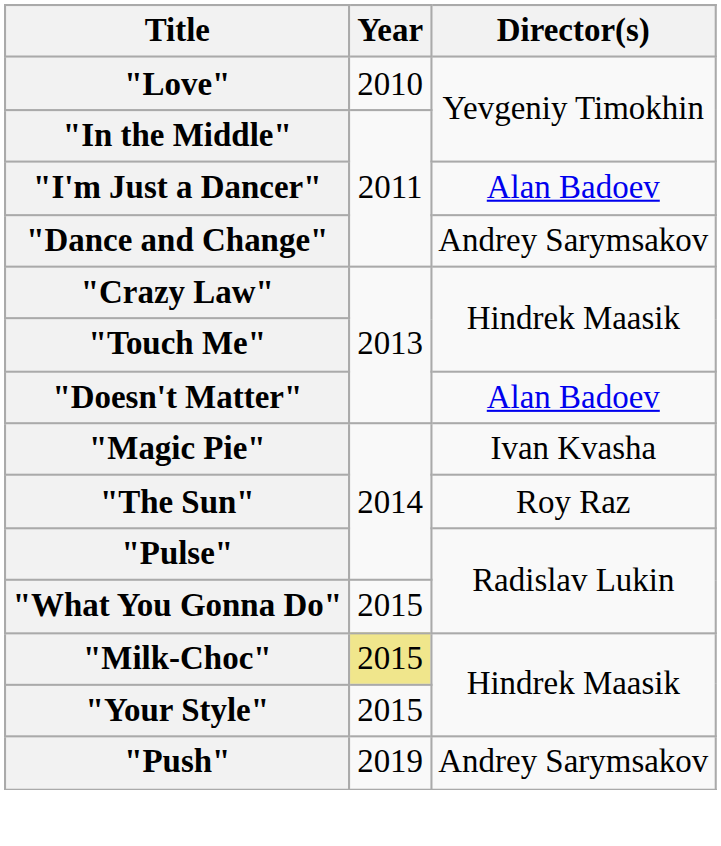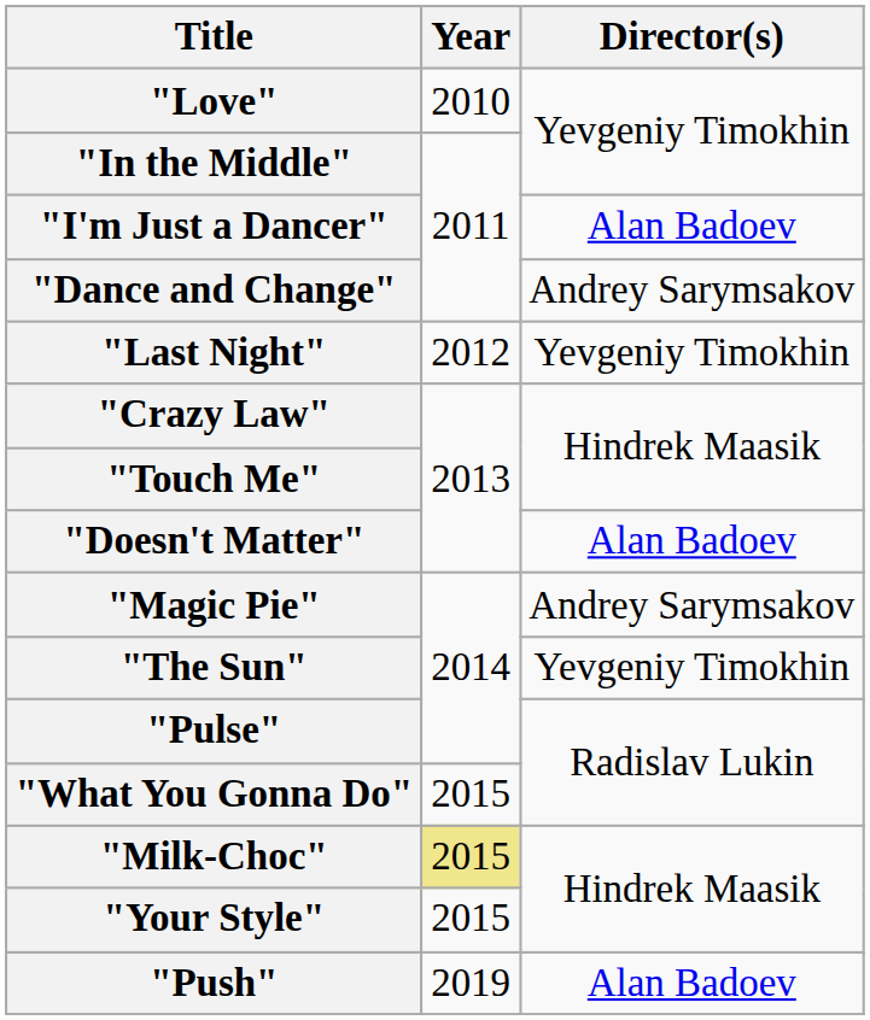+ row: "Last Night" | 2012 | Yevgeniy Timokhin
"Magic Pie" | Director(s): Ivan Kvasha -> Andrey Sarymsakov
"The Sun" | Director(s): Roy Raz -> Yevgeniy Timokhin
"Push" | Director(s): Andrey Sarymsakov -> Alan Badoev
